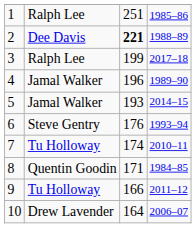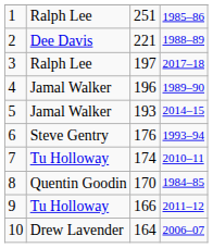2 | column 3: bold -> normal
3 | column 3: 199 -> 197
8 | column 3: 171 -> 170
